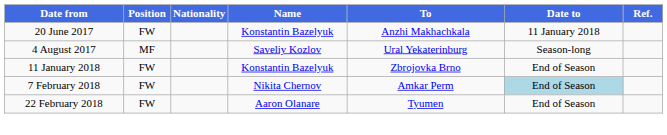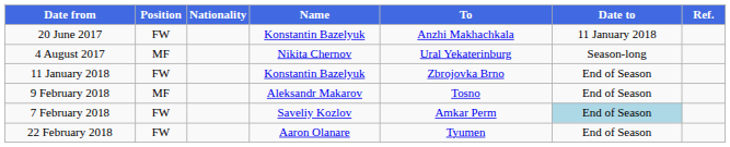4 August 2017 | Name: Saveliy Kozlov -> Nikita Chernov
+ row: 9 February 2018 | MF | Aleksandr Makarov | Tosno | End of Season
7 February 2018 | Name: Nikita Chernov -> Saveliy Kozlov
